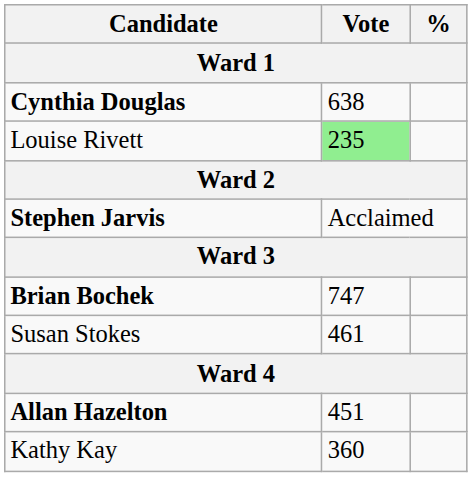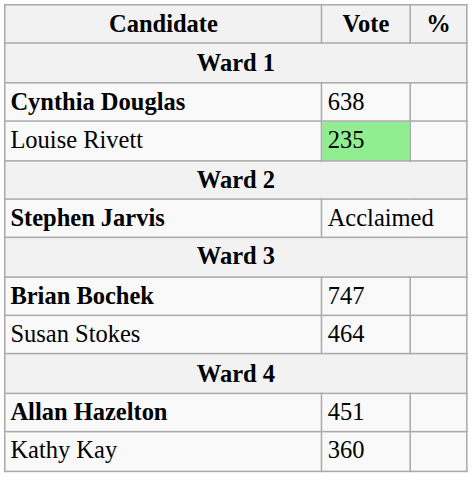Susan Stokes | Vote: 461 -> 464
